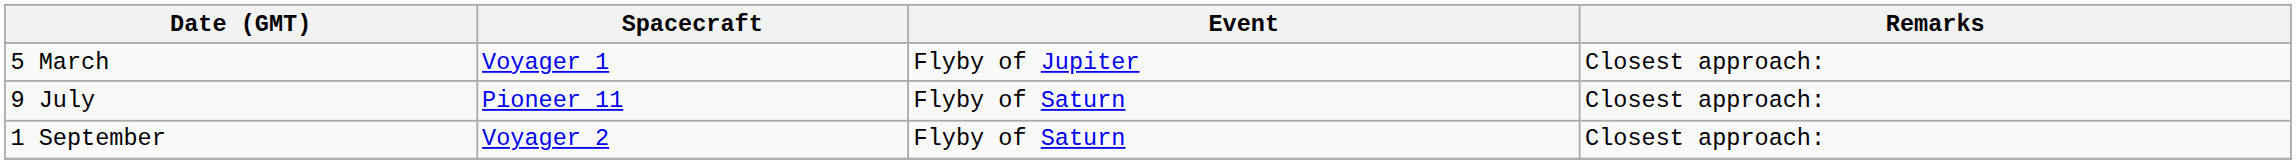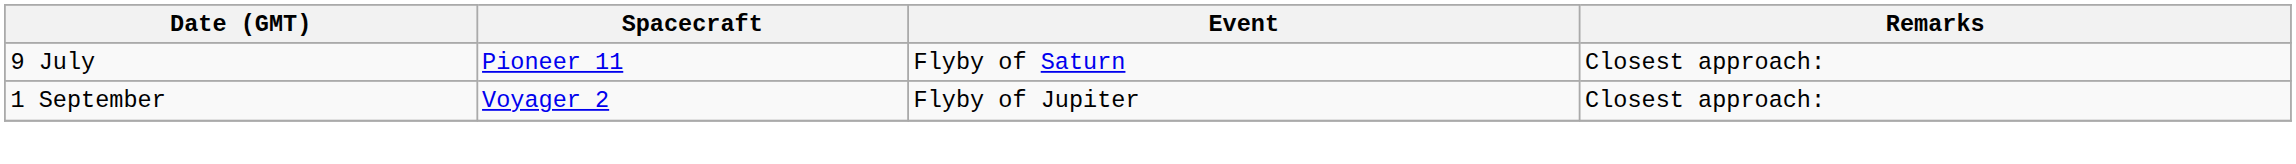- row: 5 March | Voyager 1 | Flyby of Jupiter | Closest approach:
1 September | Event: Flyby of Saturn -> Flyby of Jupiter
